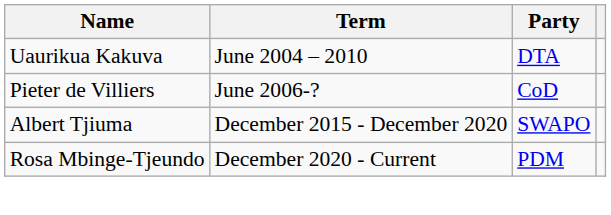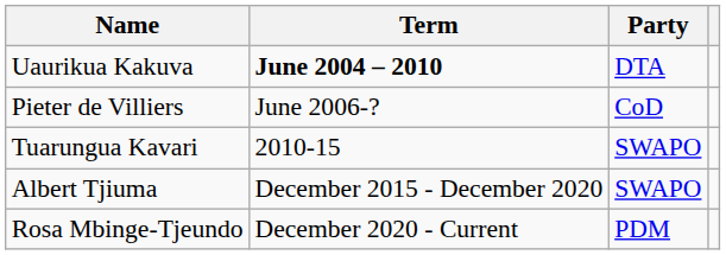Uaurikua Kakuva | Term: normal -> bold
+ row: Tuarungua Kavari | 2010-15 | SWAPO
